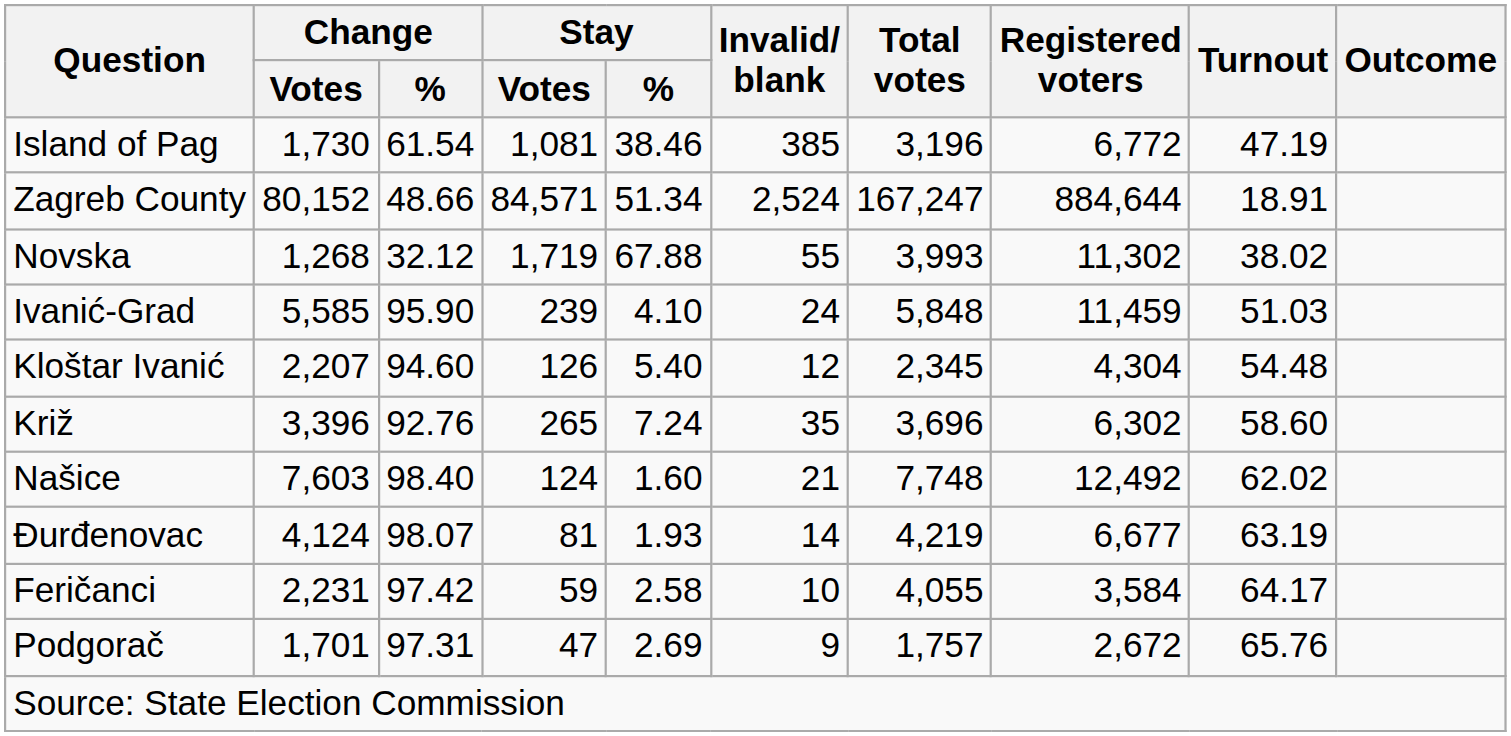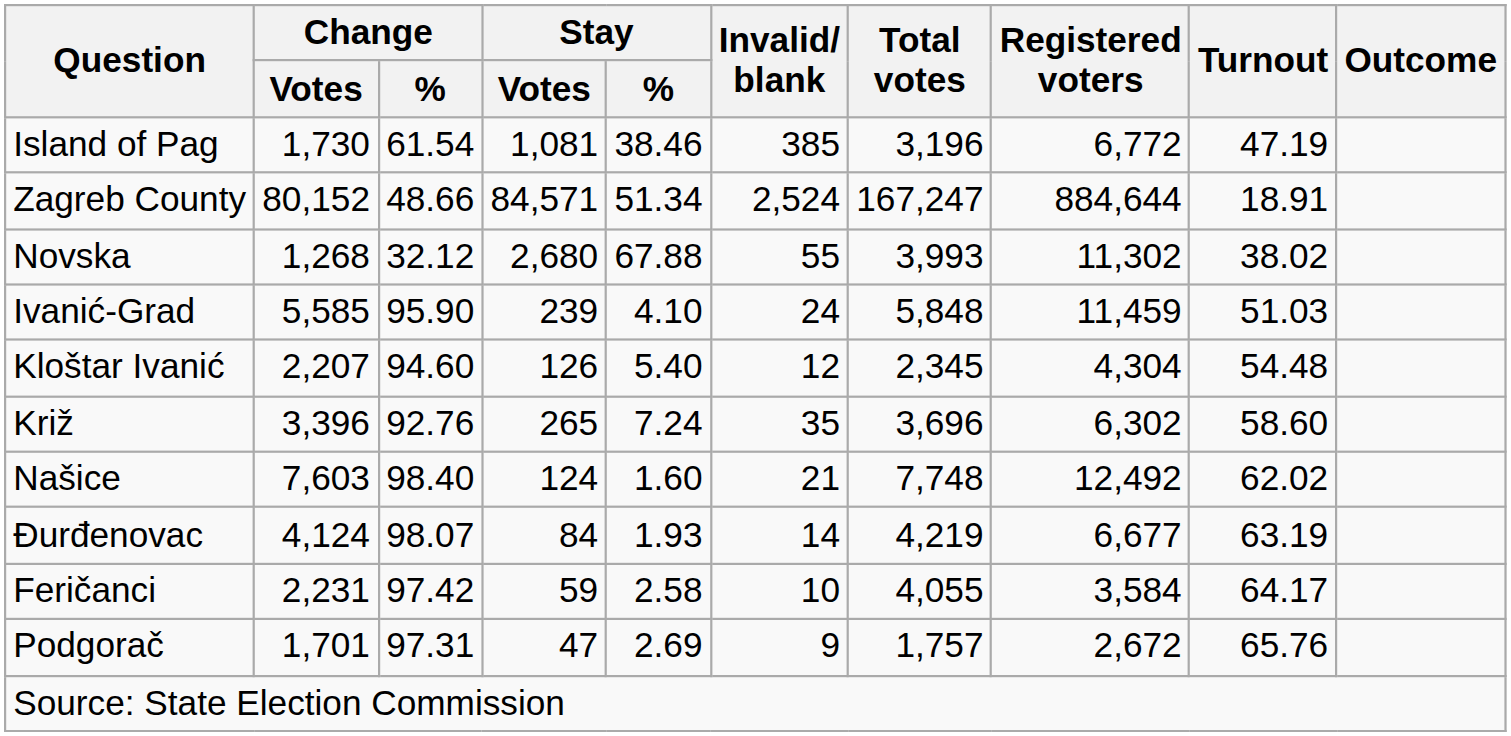Novska | Stay / Votes: 1,719 -> 2,680
Đurđenovac | Stay / Votes: 81 -> 84
